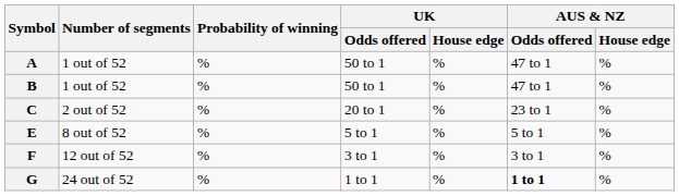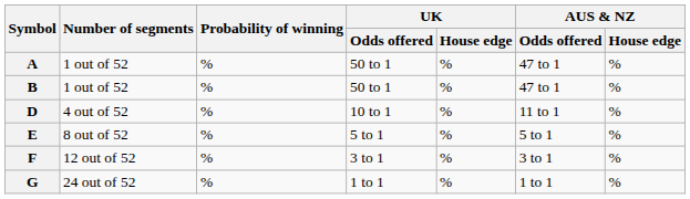- row: C | 2 out of 52 | % | 20 to 1 | % | 23 to 1 | %
+ row: D | 4 out of 52 | % | 10 to 1 | % | 11 to 1 | %
G | AUS & NZ / Odds offered: bold -> normal
